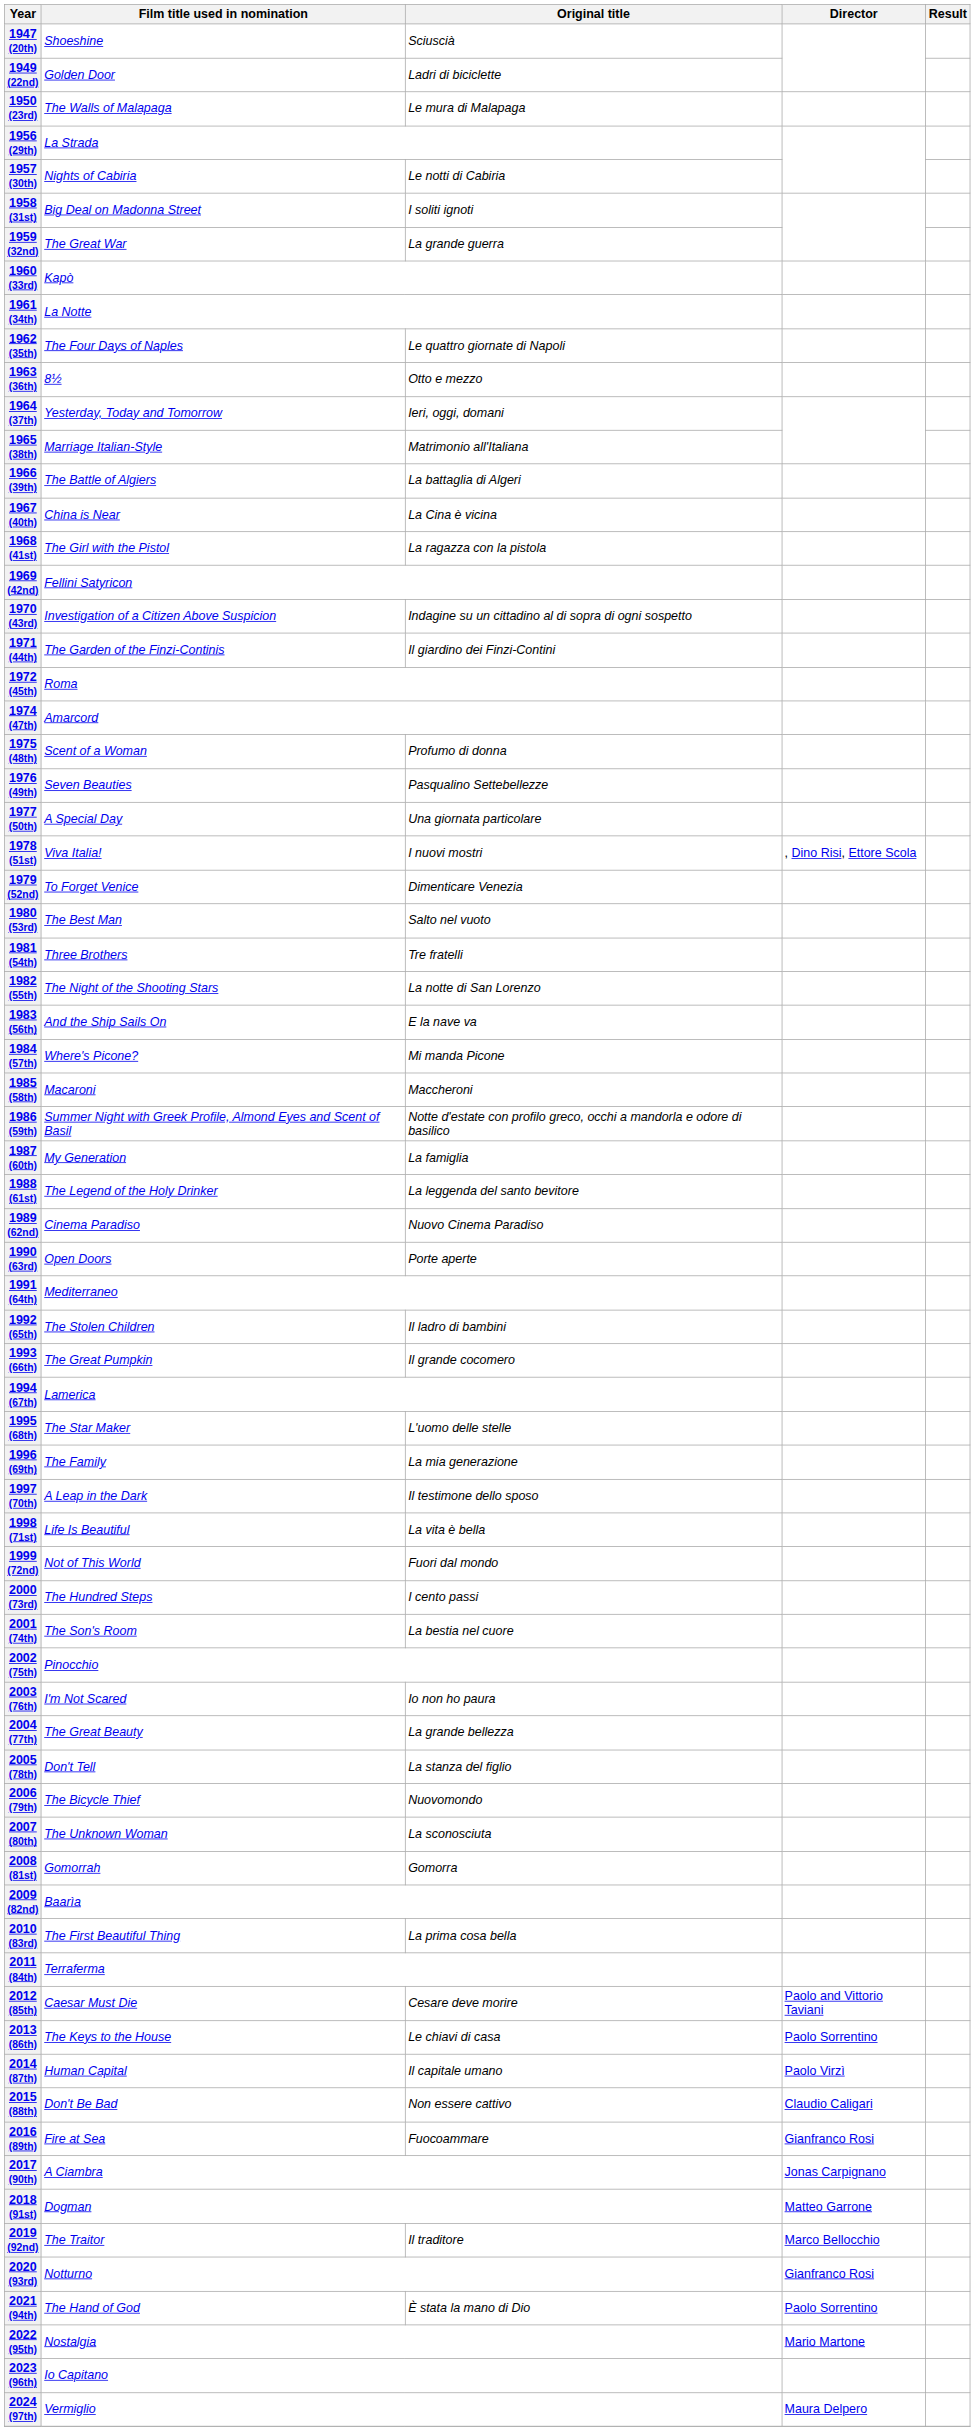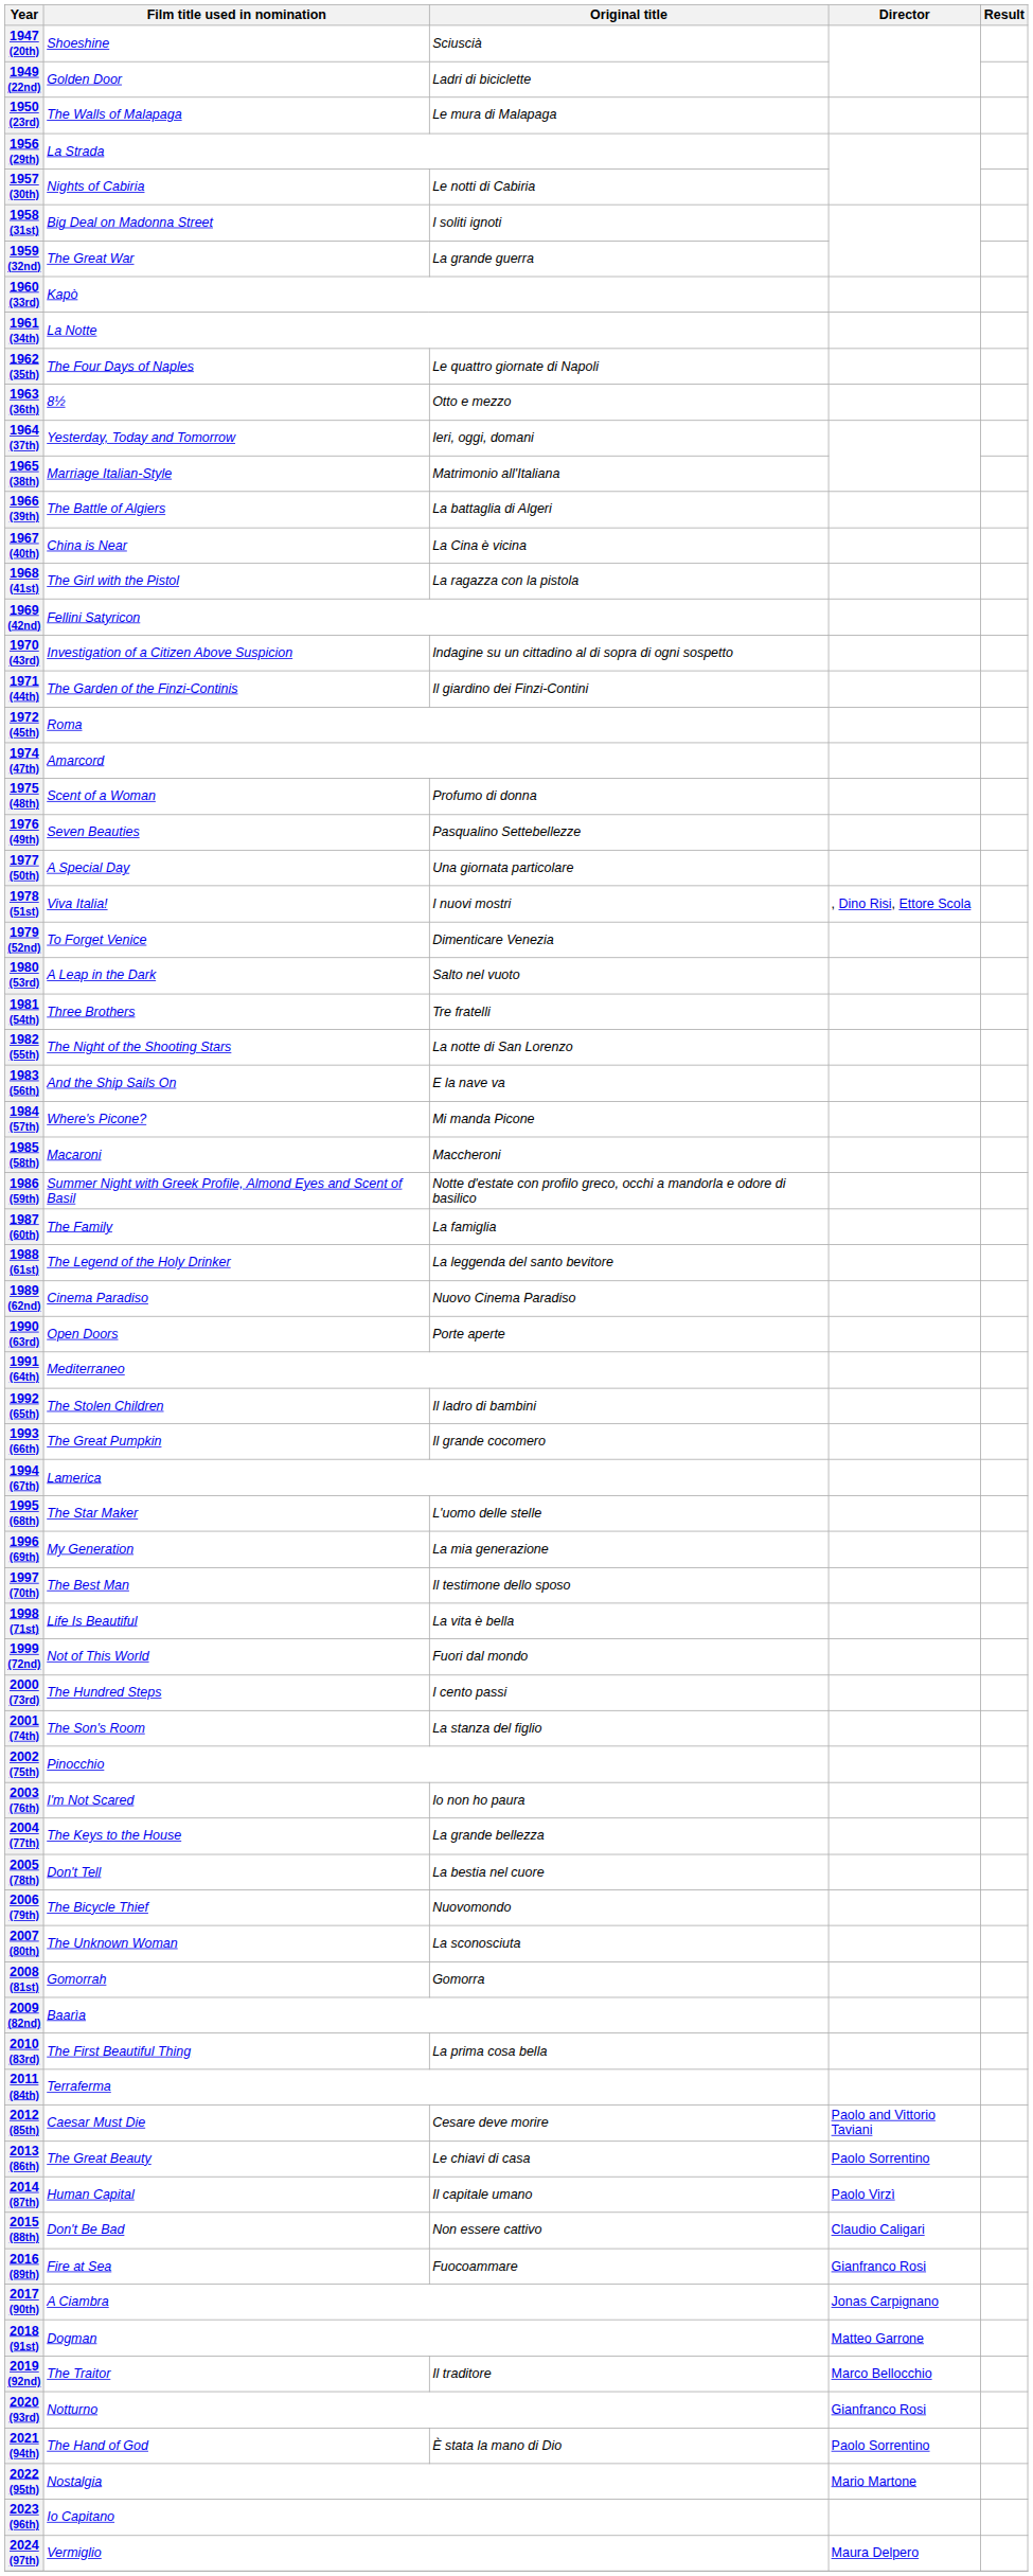1980 (53rd) | Film title used in nomination: The Best Man -> A Leap in the Dark
1987 (60th) | Film title used in nomination: My Generation -> The Family
1996 (69th) | Film title used in nomination: The Family -> My Generation
1997 (70th) | Film title used in nomination: A Leap in the Dark -> The Best Man
2001 (74th) | Original title: La bestia nel cuore -> La stanza del figlio
2004 (77th) | Film title used in nomination: The Great Beauty -> The Keys to the House
2005 (78th) | Original title: La stanza del figlio -> La bestia nel cuore
2013 (86th) | Film title used in nomination: The Keys to the House -> The Great Beauty
